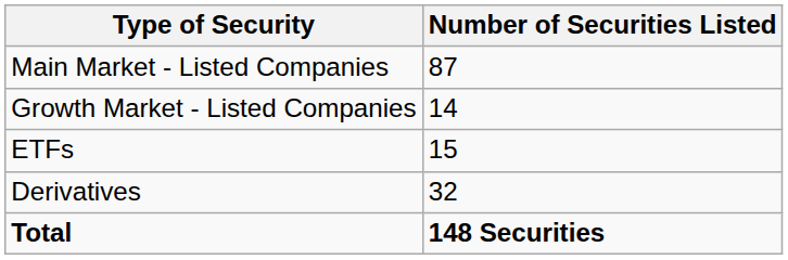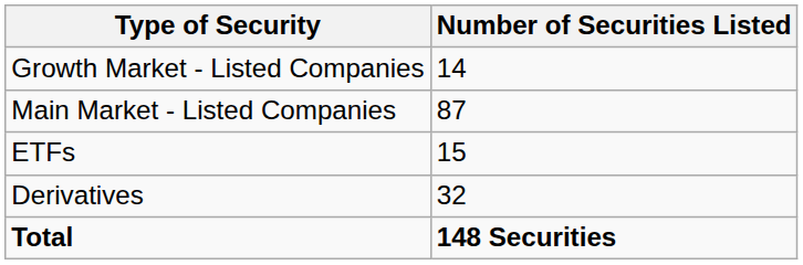rows swapped: Main Market - Listed Companies <-> Growth Market - Listed Companies
